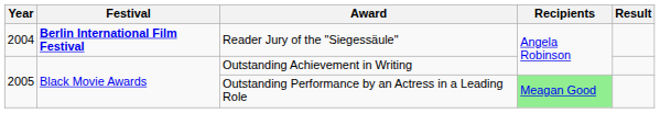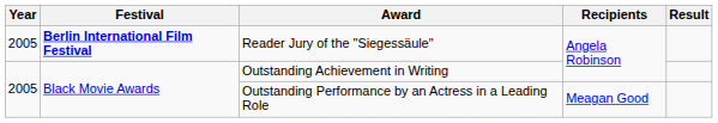Reader Jury of the "Siegessäule" | Year: 2004 -> 2005
Outstanding Performance by an Actress in a Leading Role | Recipients: lightgreen background -> no background
